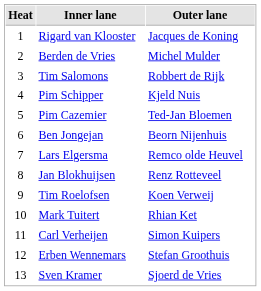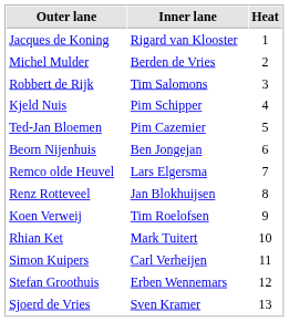columns swapped: Heat <-> Outer lane
